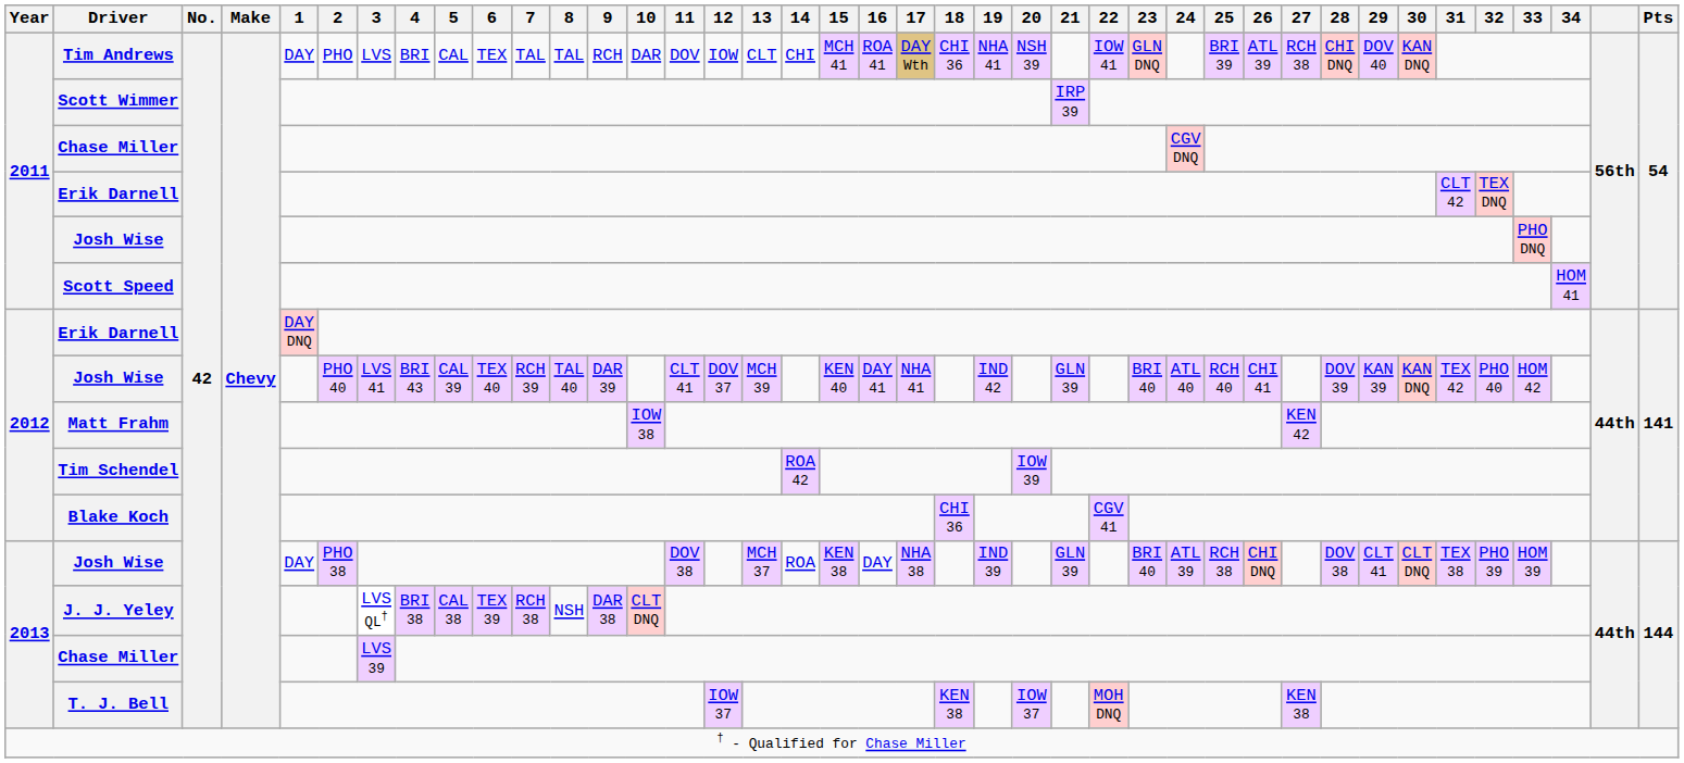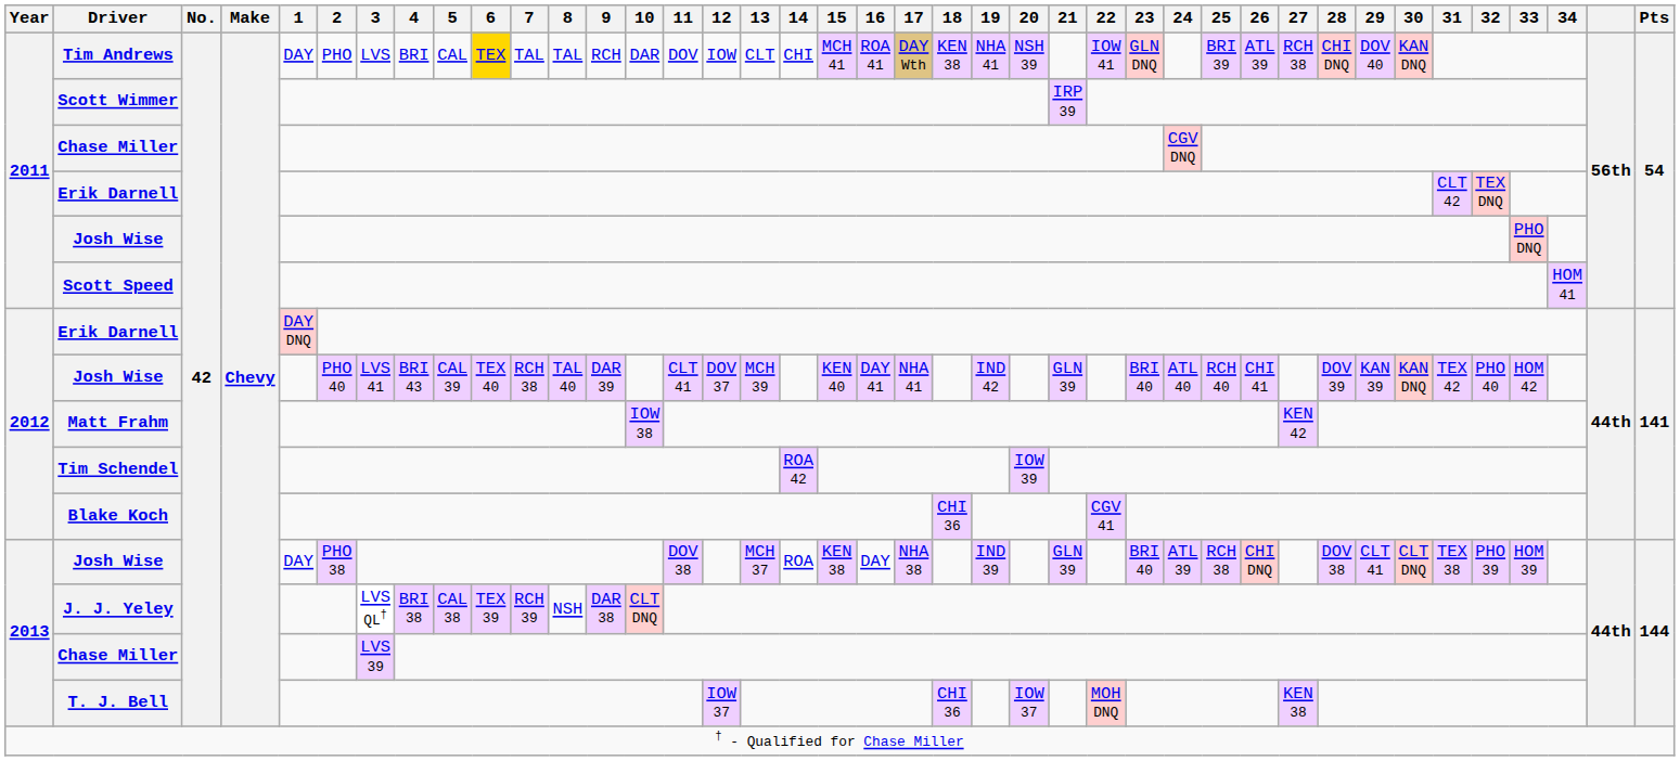Tim Andrews | 6: no background -> gold background
Tim Andrews | 18: CHI 36 -> KEN 38
2012 / Josh Wise | 7: RCH 39 -> RCH 38
J. J. Yeley | 7: RCH 38 -> RCH 39
T. J. Bell | 18: KEN 38 -> CHI 36
